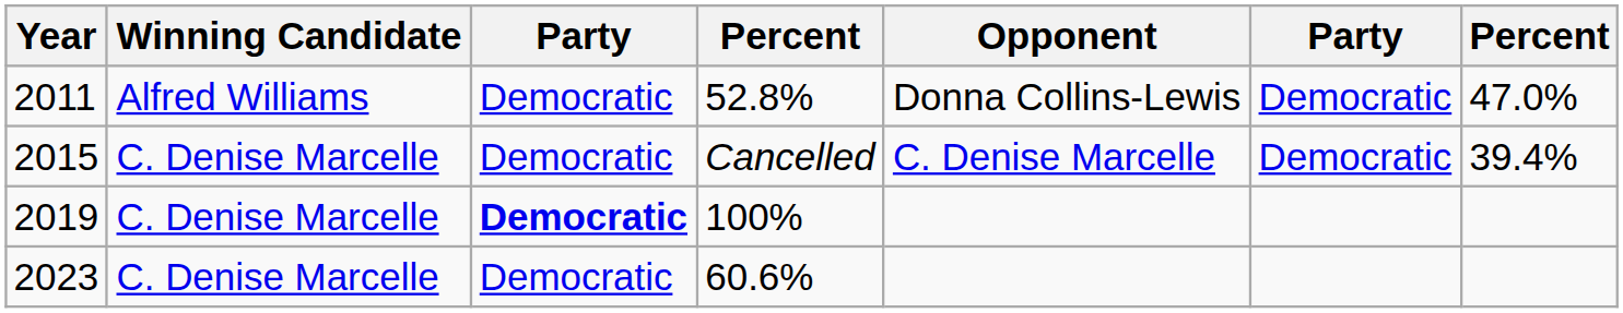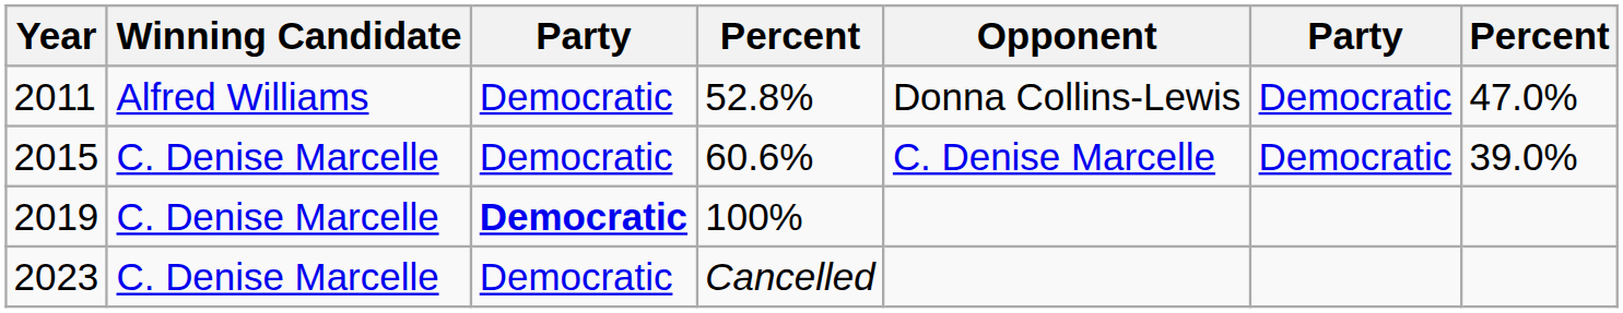2015 | column 4: Cancelled -> 60.6%
2015 | column 7: 39.4% -> 39.0%
2023 | column 4: 60.6% -> Cancelled
